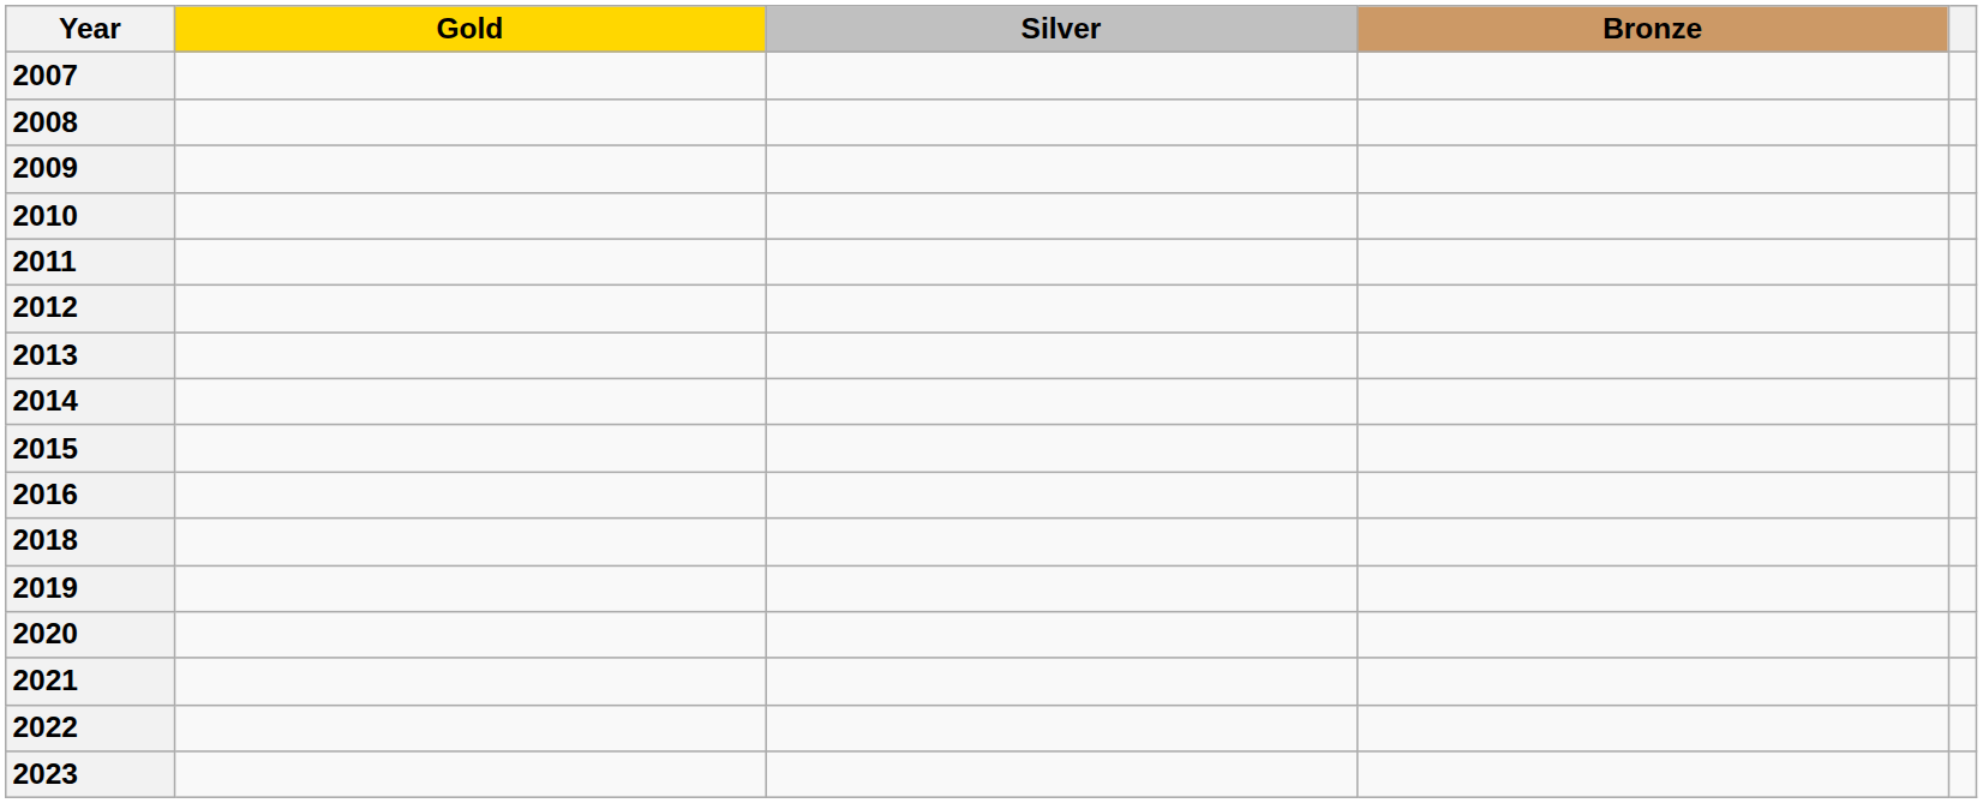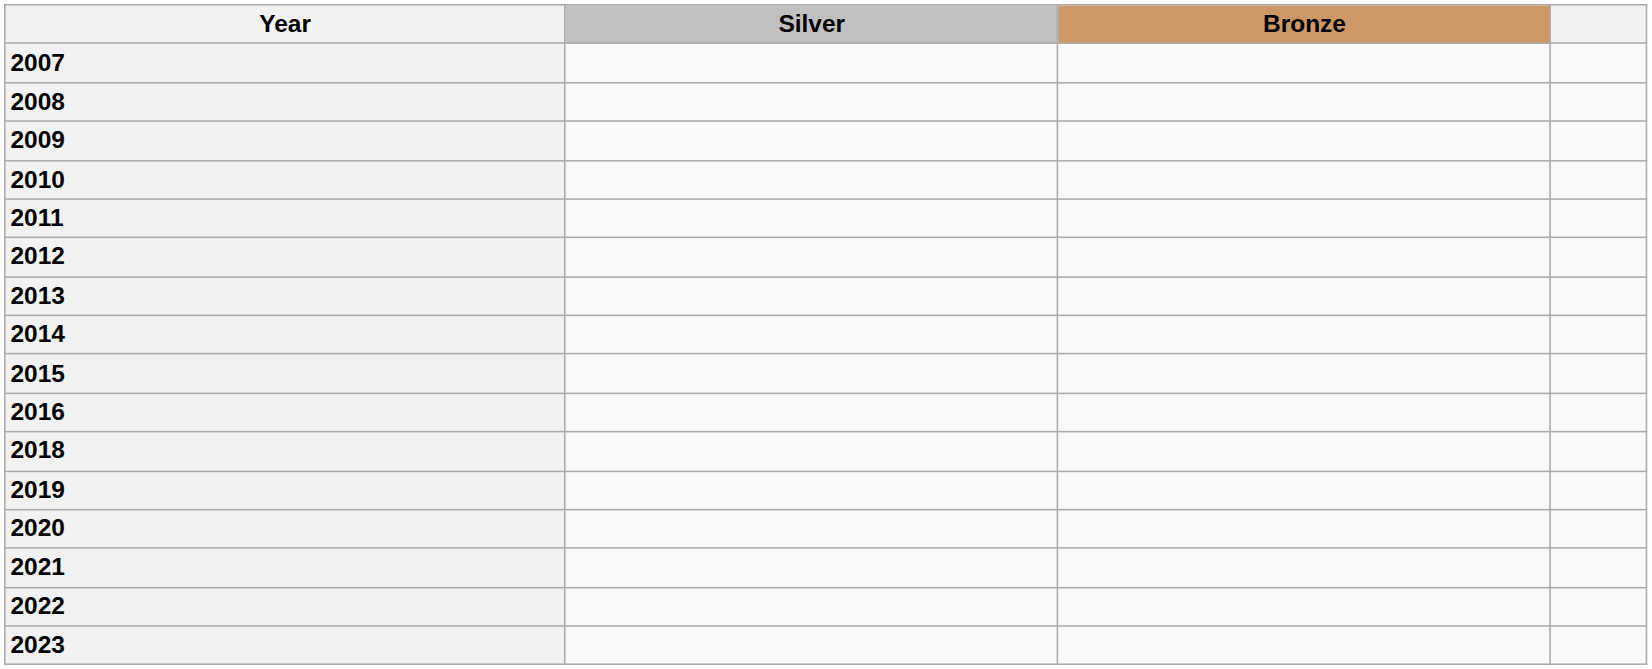- column: Gold
